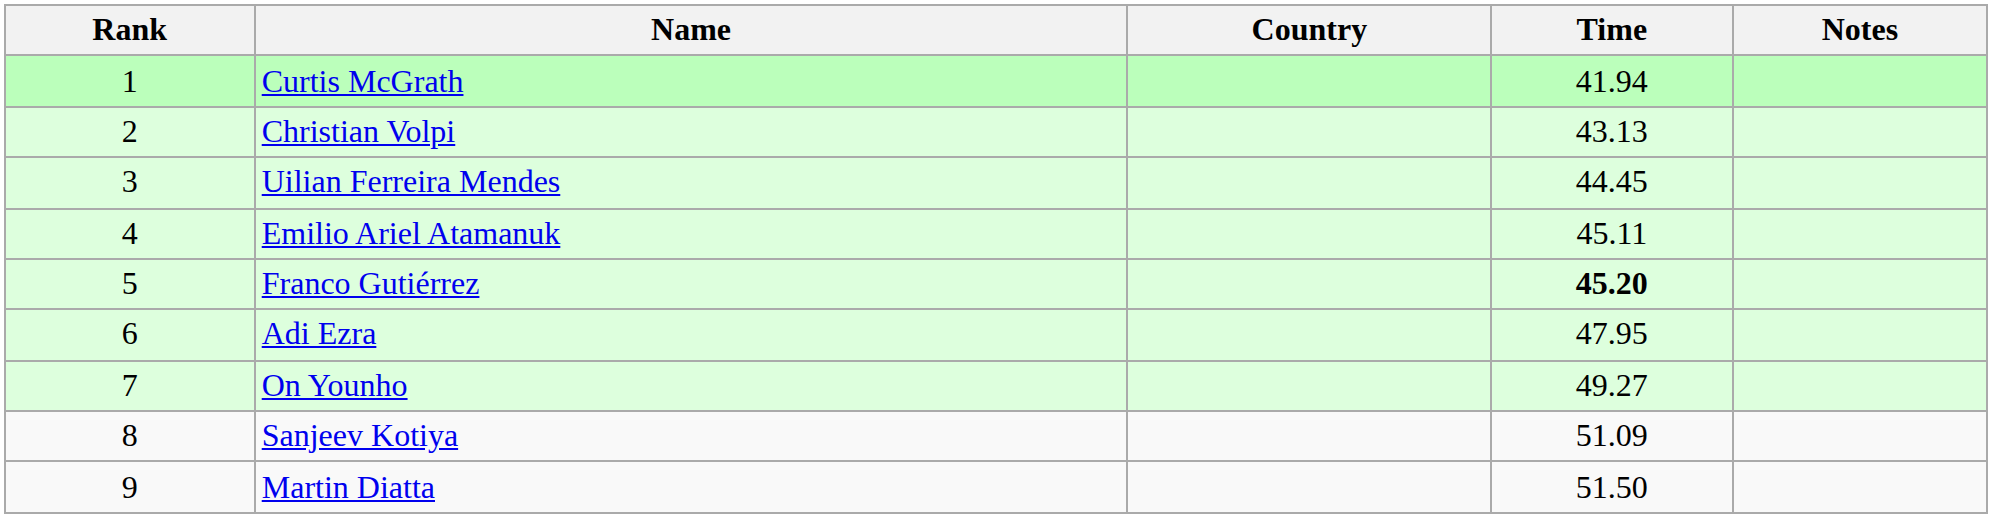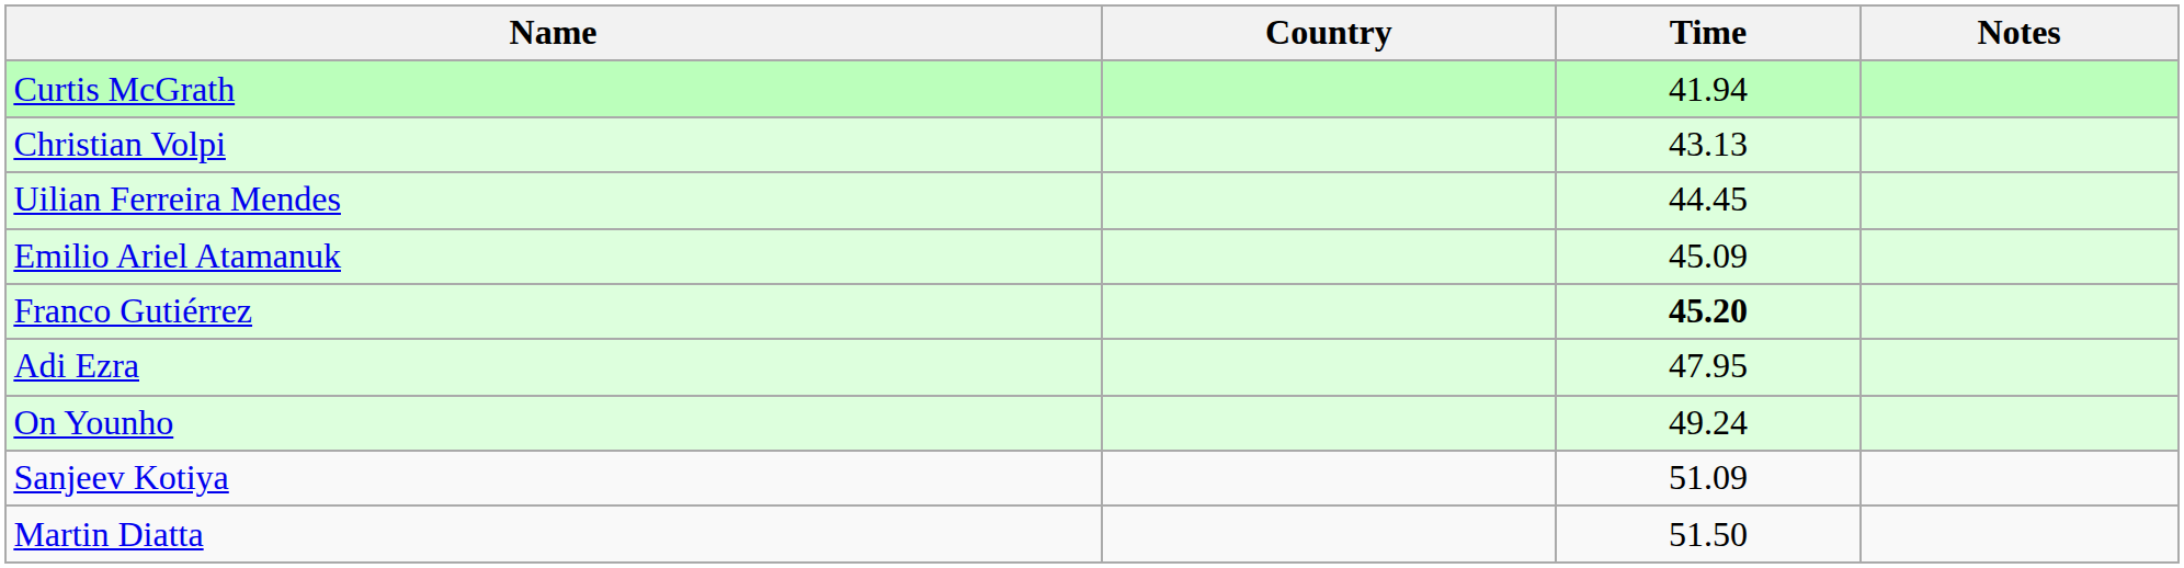- column: Rank | 1 | 2 | 3 | 4 | 5 | 6 | 7 | 8 | 9
Emilio Ariel Atamanuk | Time: 45.11 -> 45.09
On Younho | Time: 49.27 -> 49.24
